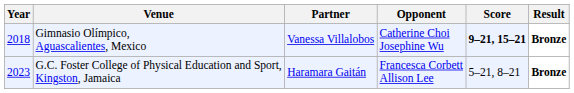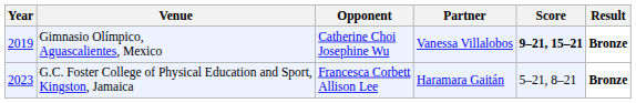columns swapped: Partner <-> Opponent
Gimnasio Olímpico, Aguascalientes, Mexico | Year: 2018 -> 2019
